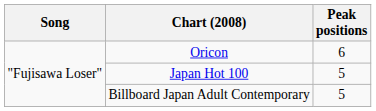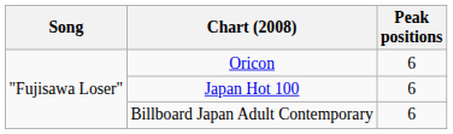Japan Hot 100 | Peak positions: 5 -> 6
Billboard Japan Adult Contemporary | Peak positions: 5 -> 6
